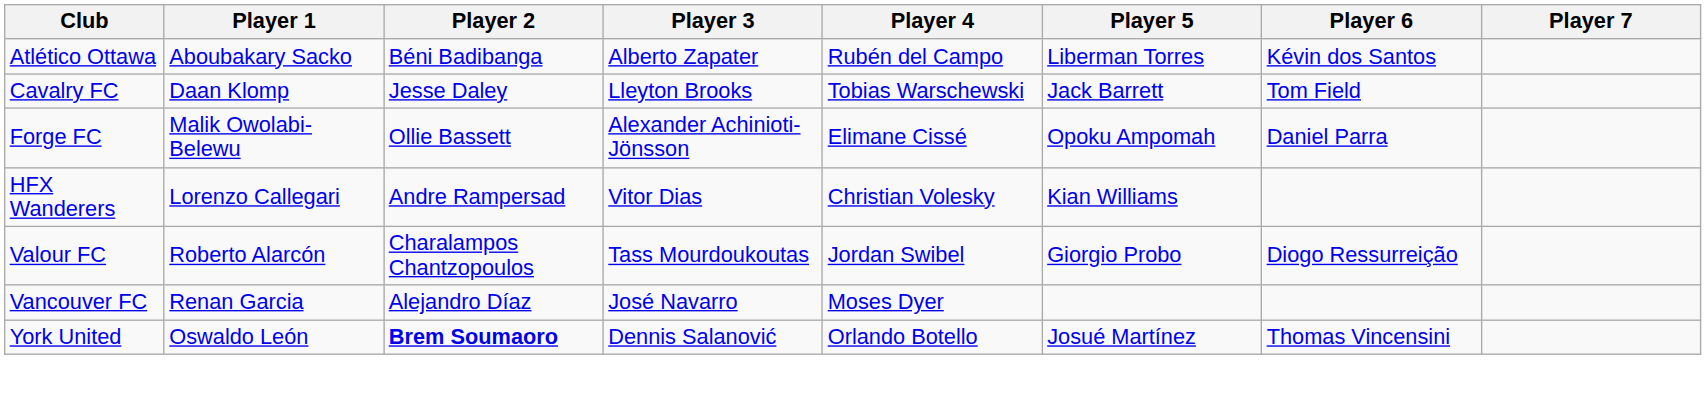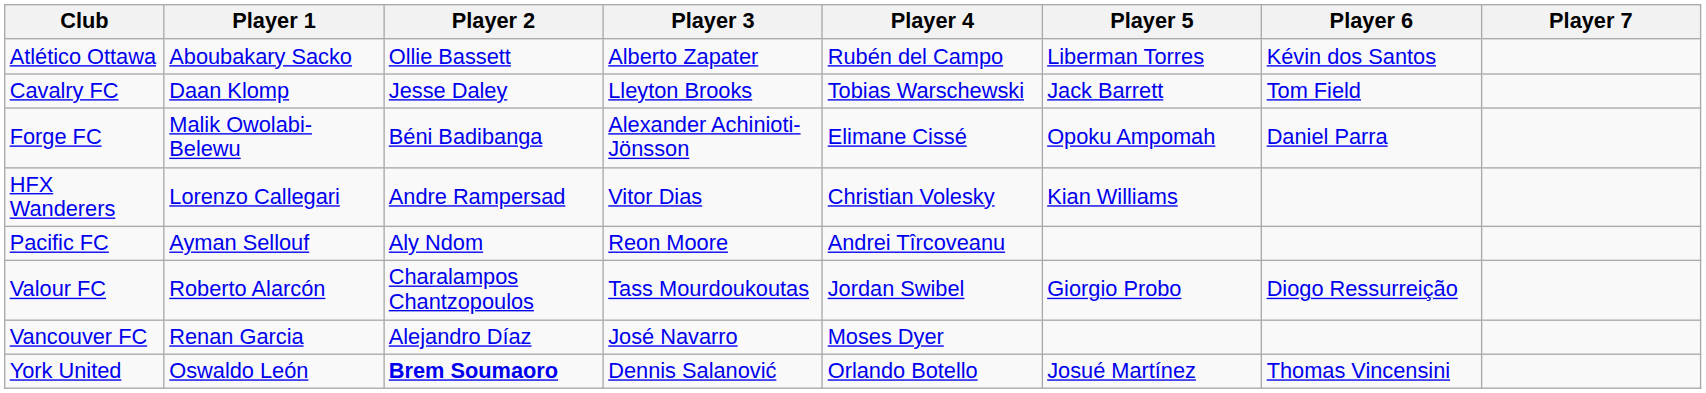Atlético Ottawa | Player 2: Béni Badibanga -> Ollie Bassett
Forge FC | Player 2: Ollie Bassett -> Béni Badibanga
+ row: Pacific FC | Ayman Sellouf | Aly Ndom | Reon Moore | Andrei Tîrcoveanu
